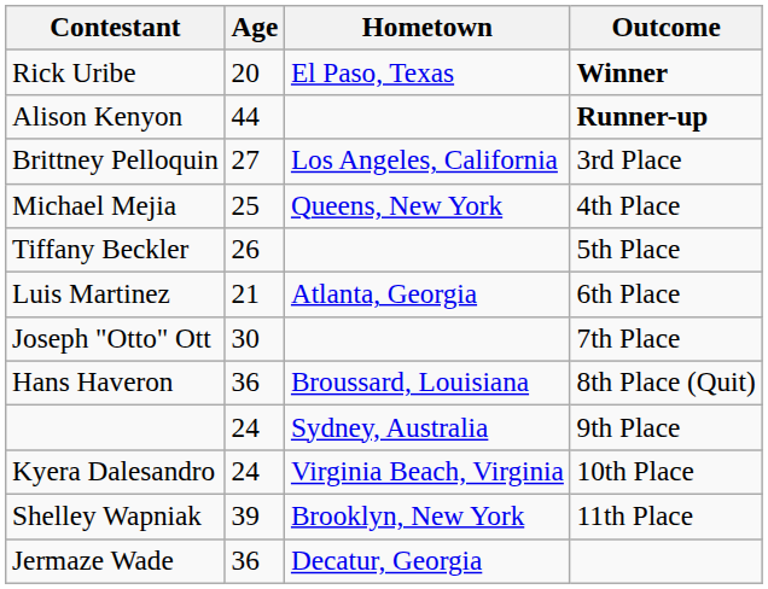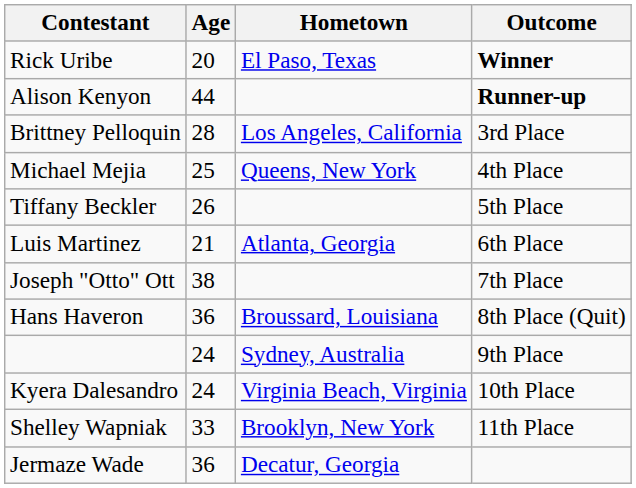Brittney Pelloquin | Age: 27 -> 28
Joseph "Otto" Ott | Age: 30 -> 38
Shelley Wapniak | Age: 39 -> 33
